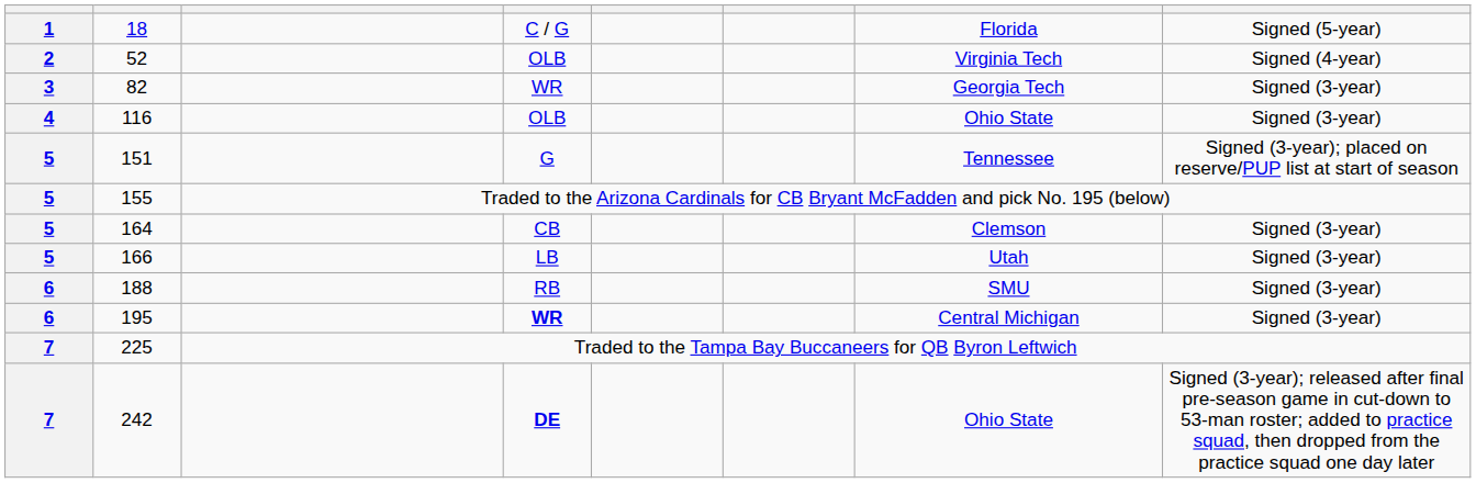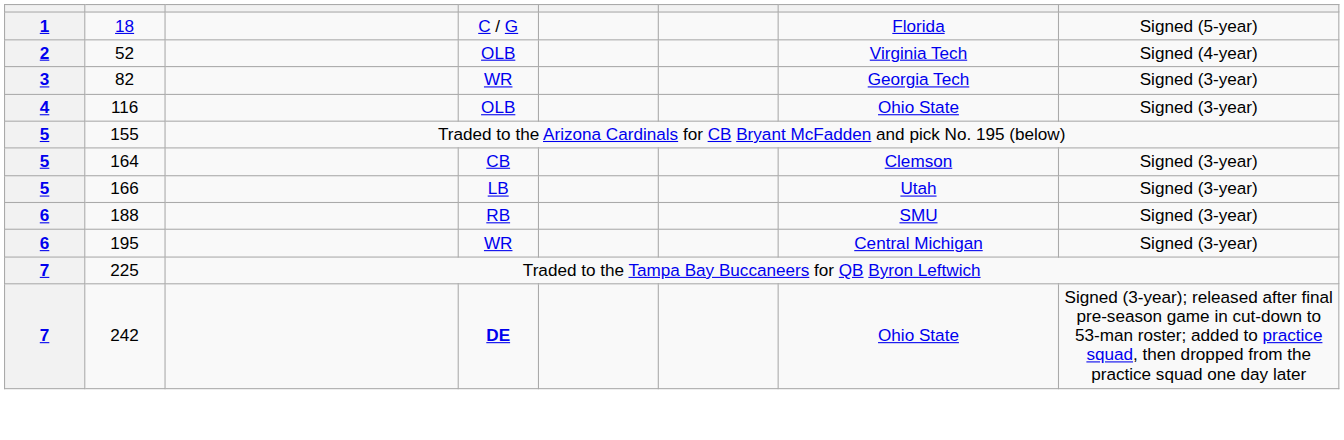- row: 5 | 151 | G | Tennessee | Signed (3-year); placed on reserve/PUP list at start of season
195 | column 4: bold -> normal
